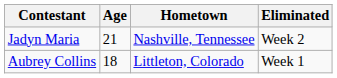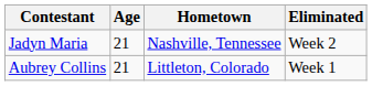Aubrey Collins | Age: 18 -> 21
